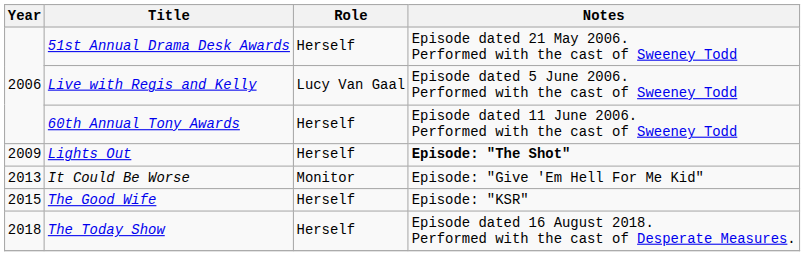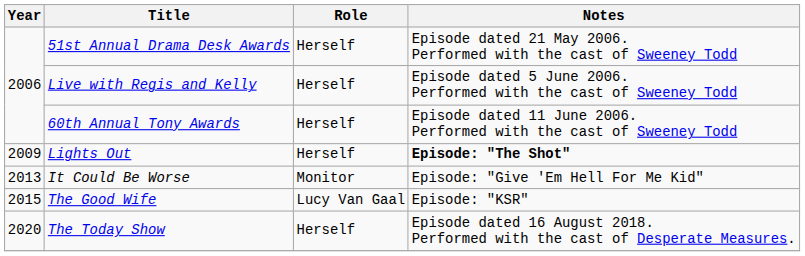Live with Regis and Kelly | Role: Lucy Van Gaal -> Herself
The Good Wife | Role: Herself -> Lucy Van Gaal
The Today Show | Year: 2018 -> 2020
